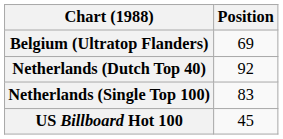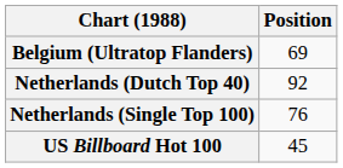Netherlands (Single Top 100) | Position: 83 -> 76
